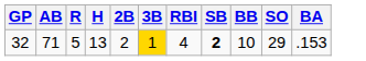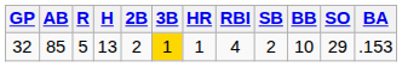+ column: HR | 1
32 | AB: 71 -> 85
32 | SB: bold -> normal
